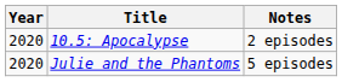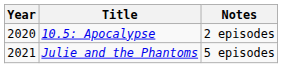Julie and the Phantoms | Year: 2020 -> 2021
